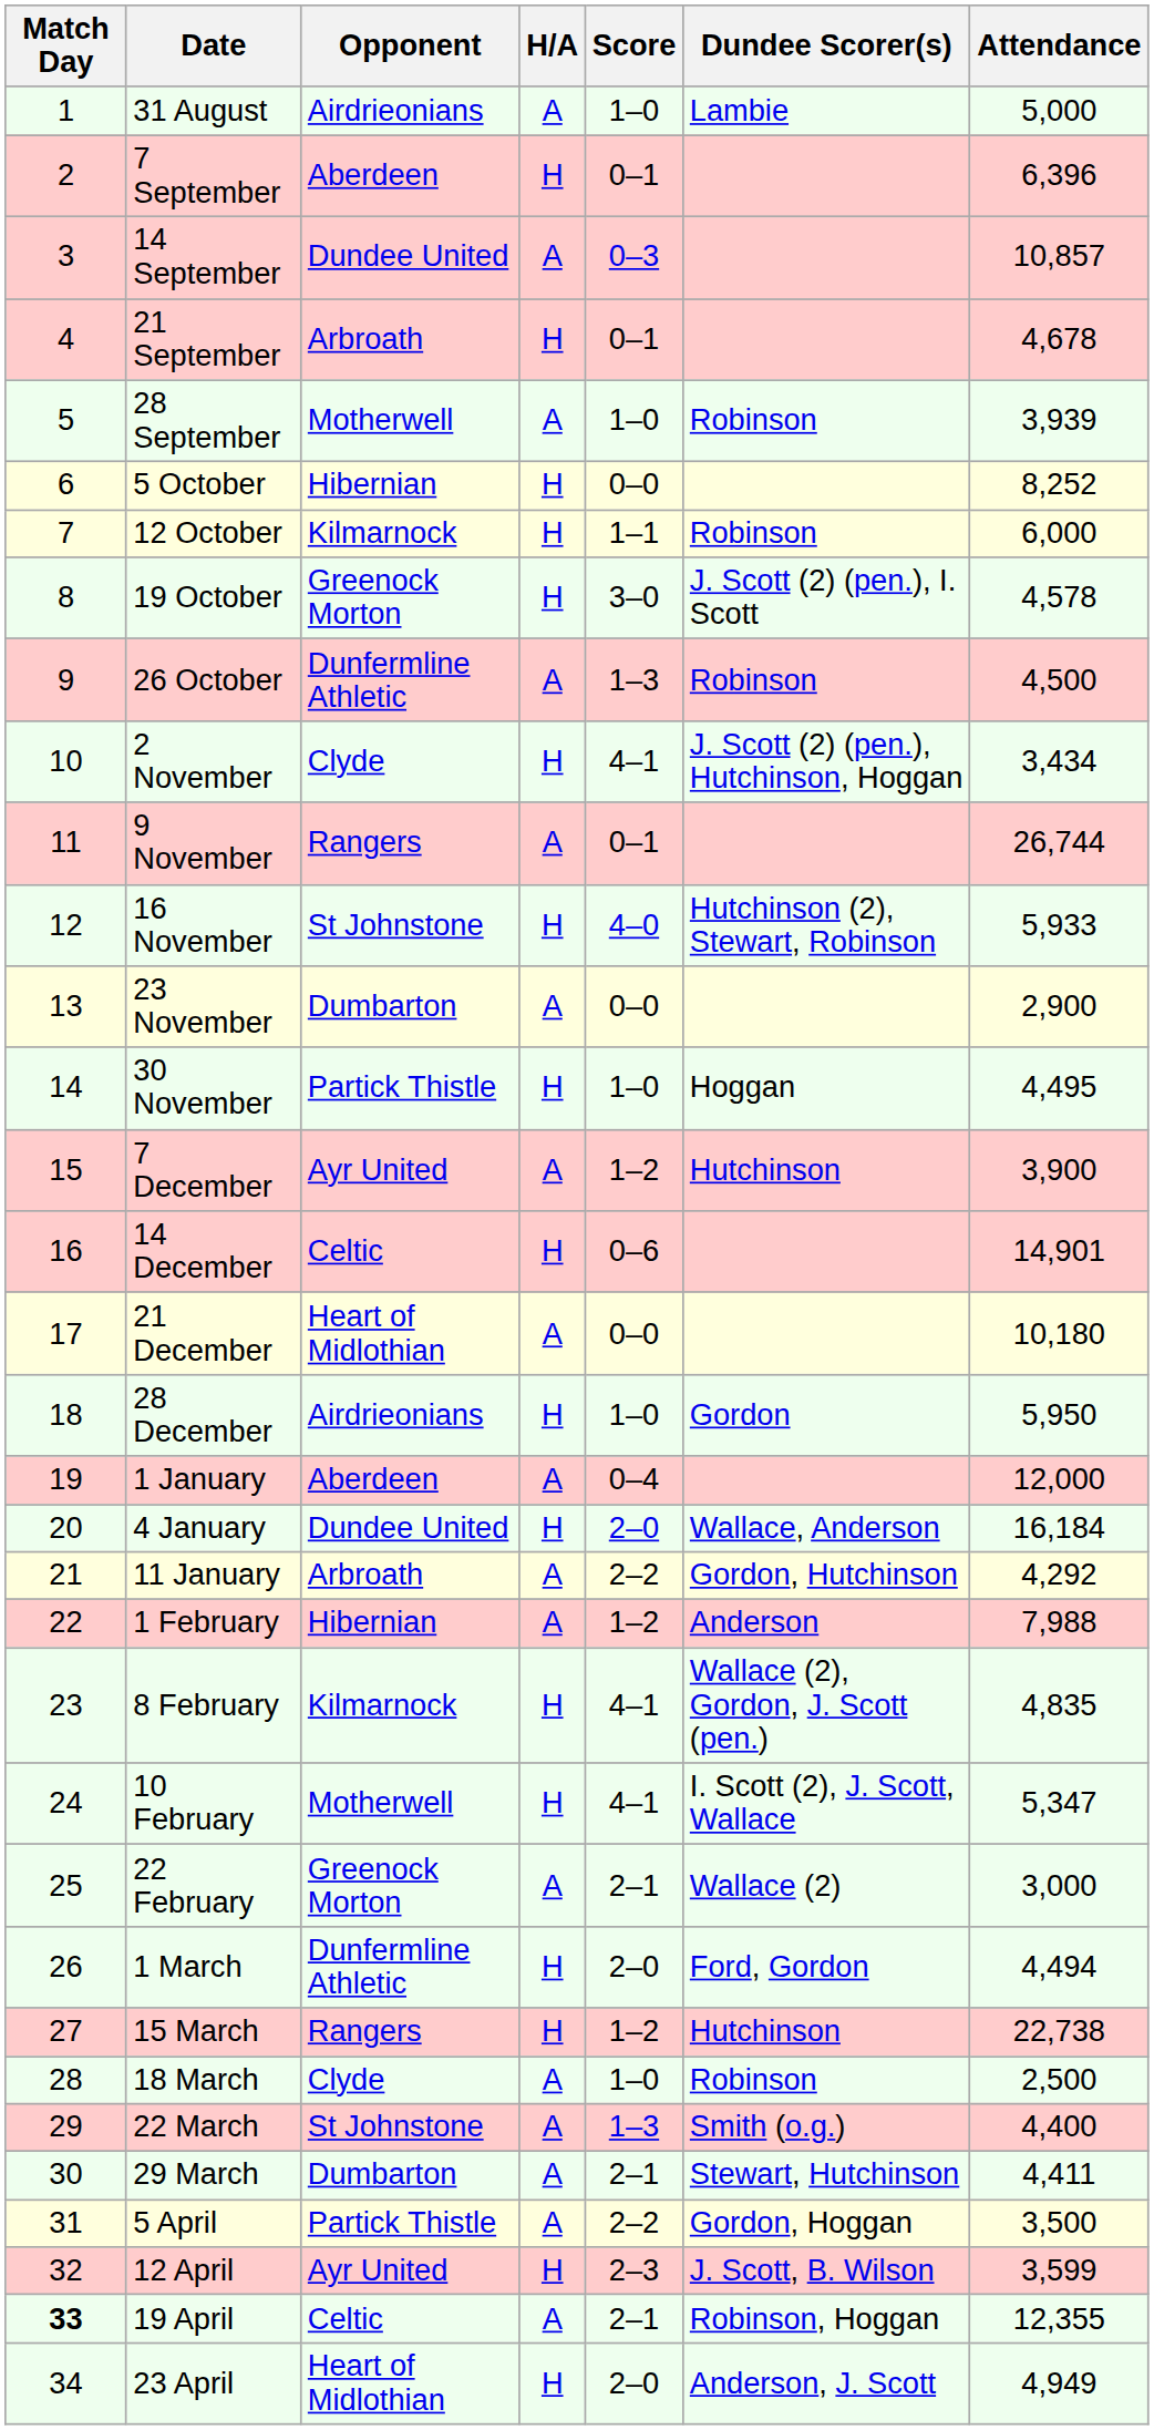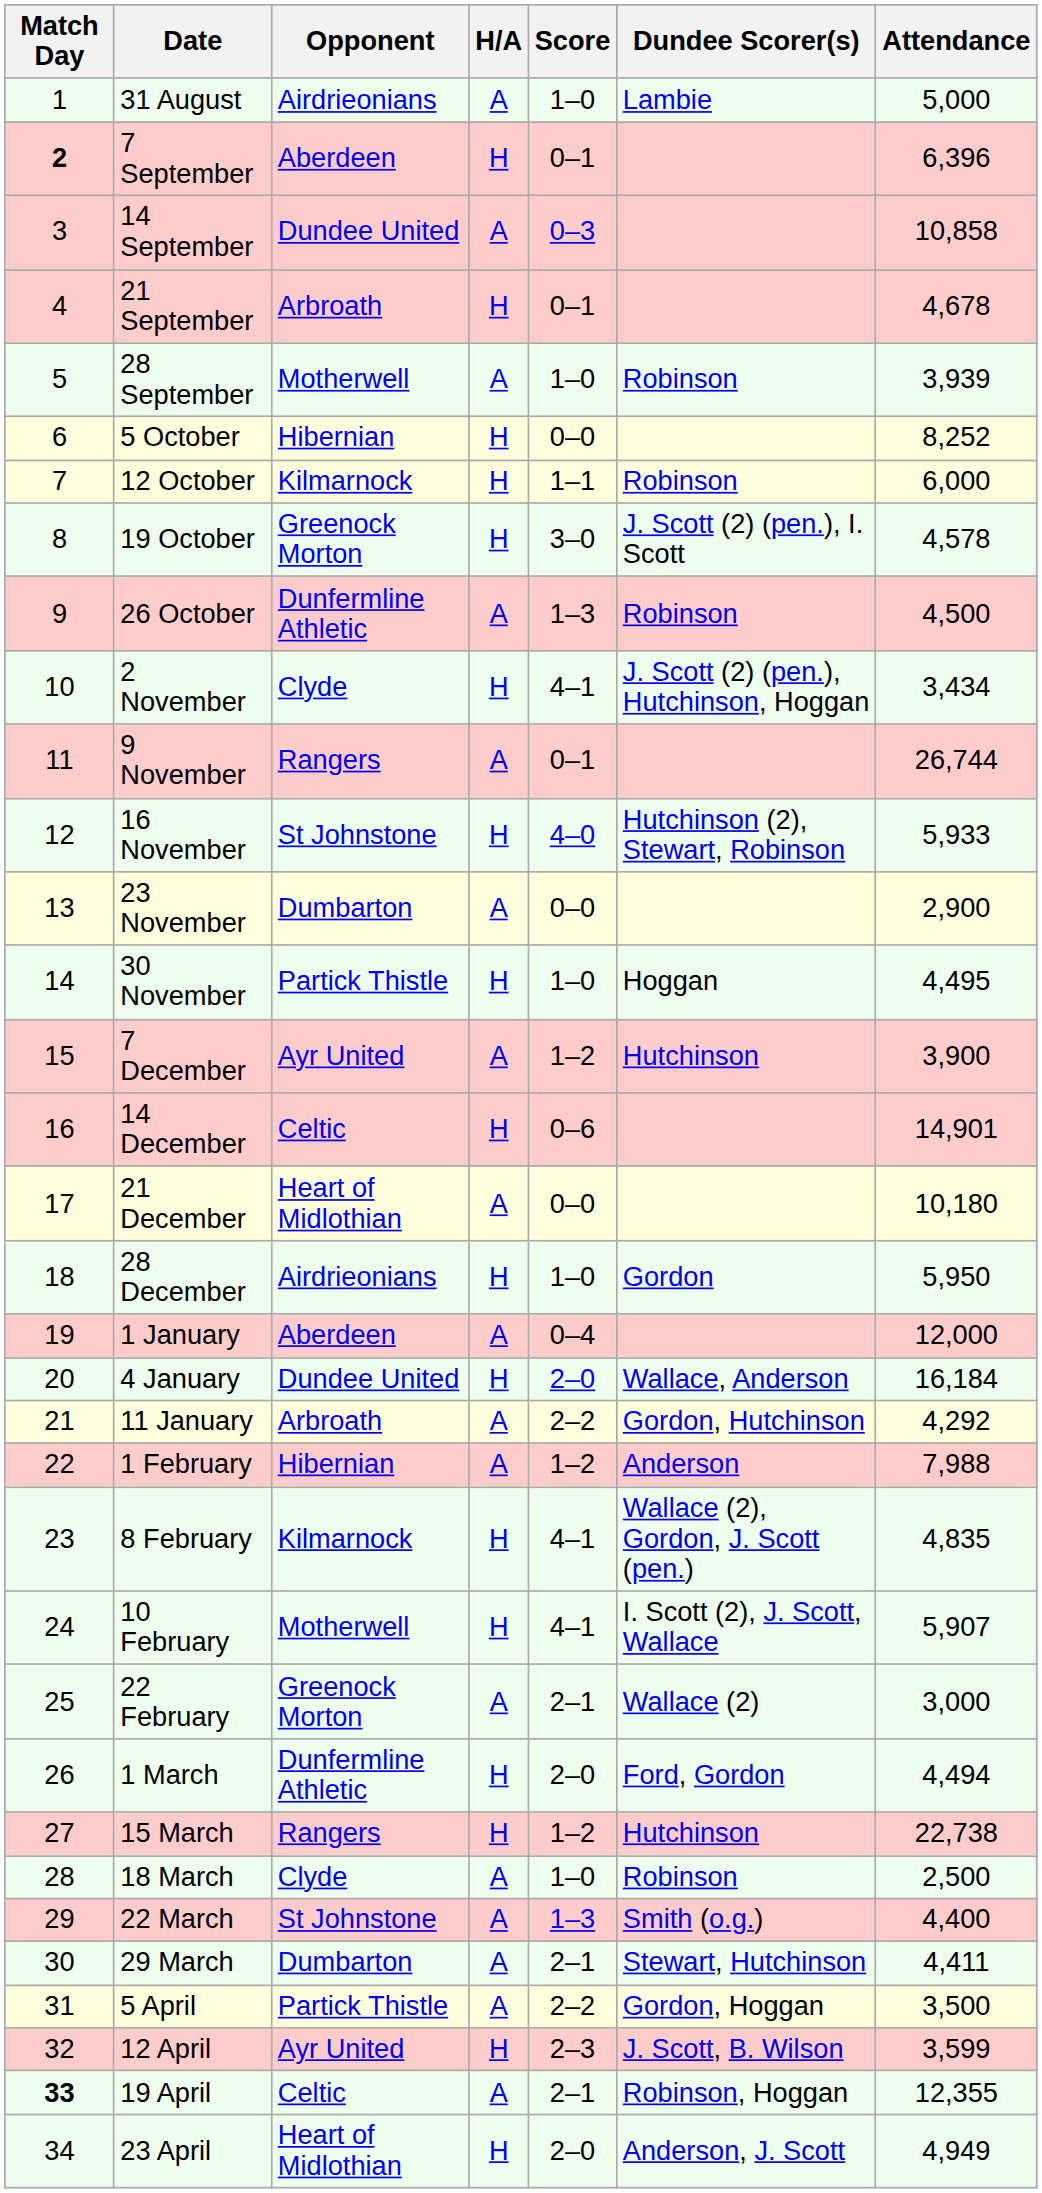7 September | Match Day: normal -> bold
14 September | Attendance: 10,857 -> 10,858
10 February | Attendance: 5,347 -> 5,907
